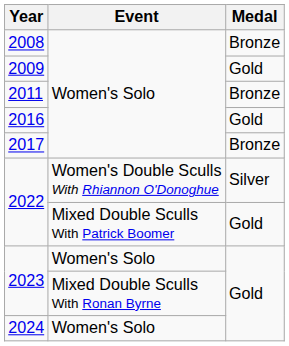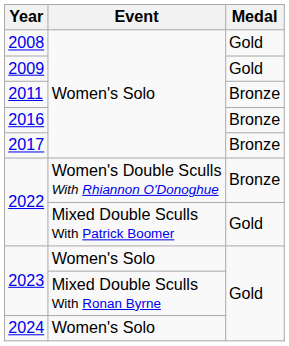2008 | Medal: Bronze -> Gold
2016 | Medal: Gold -> Bronze
2022 / Women's Double Sculls With Rhiannon O'Donoghue | Medal: Silver -> Bronze
